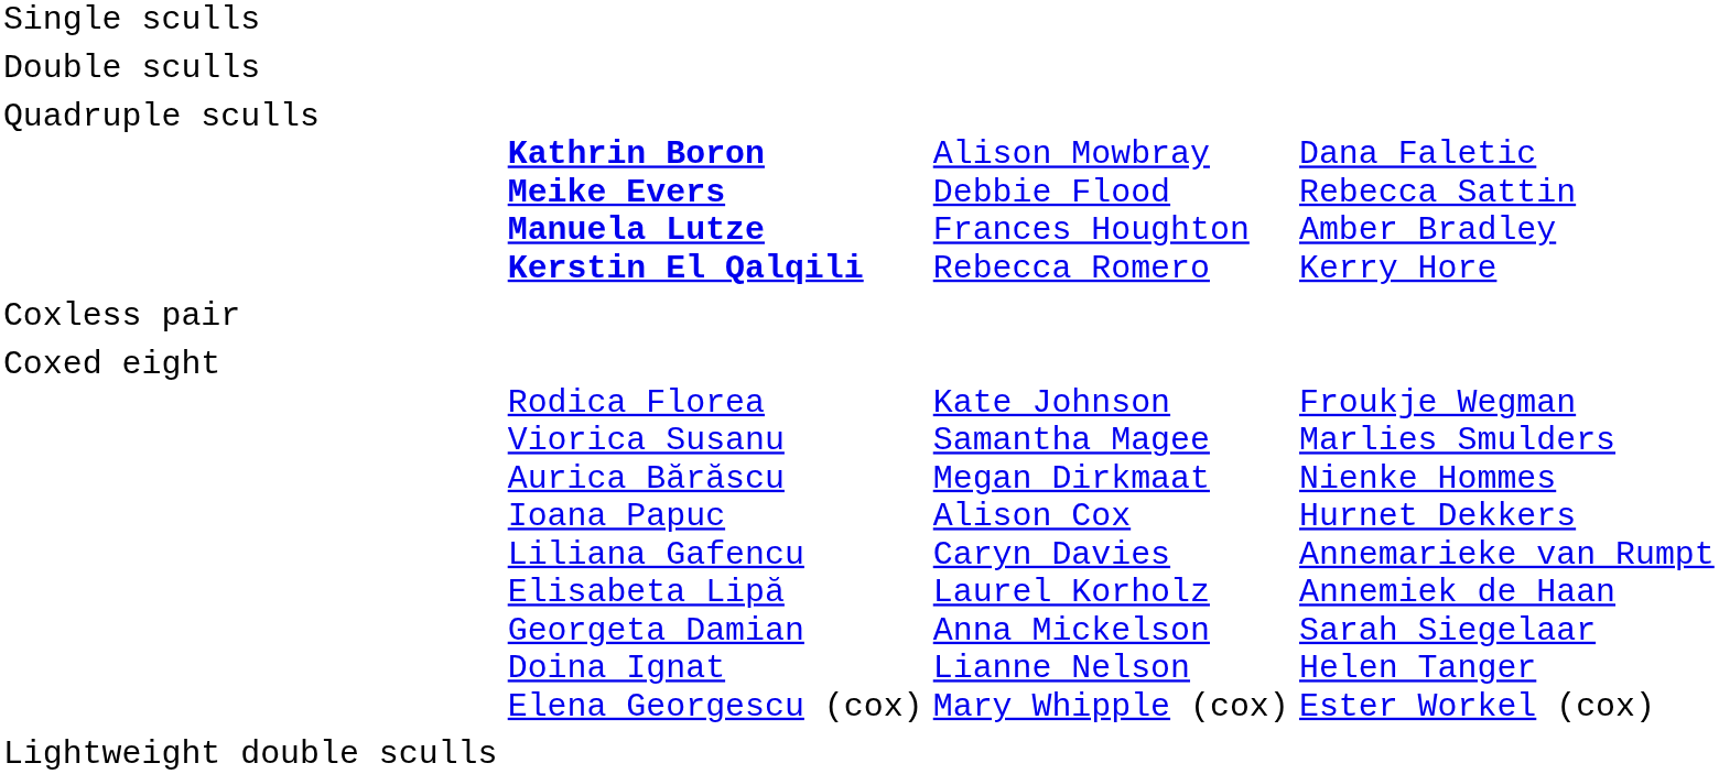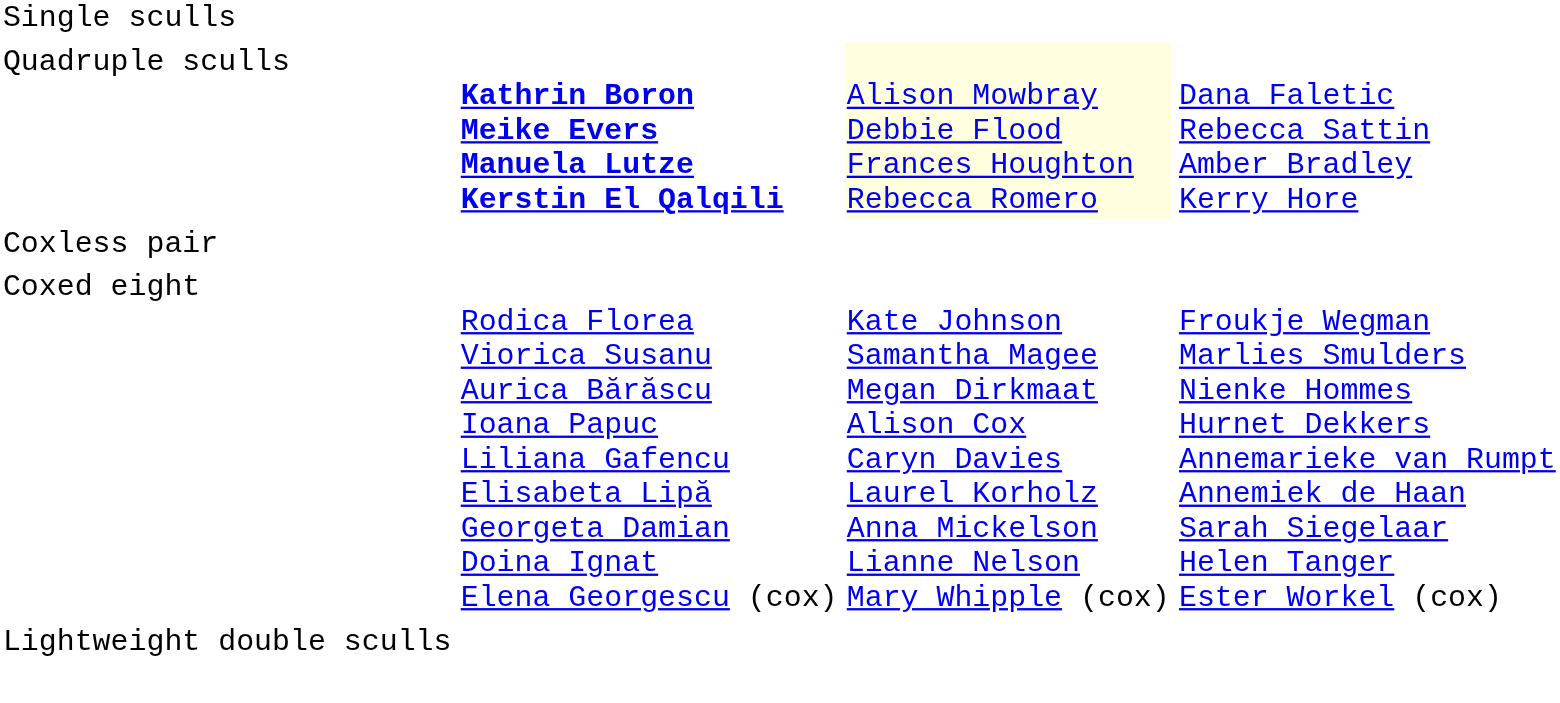- row: Double sculls
Quadruple sculls | column 3: no background -> lightyellow background
